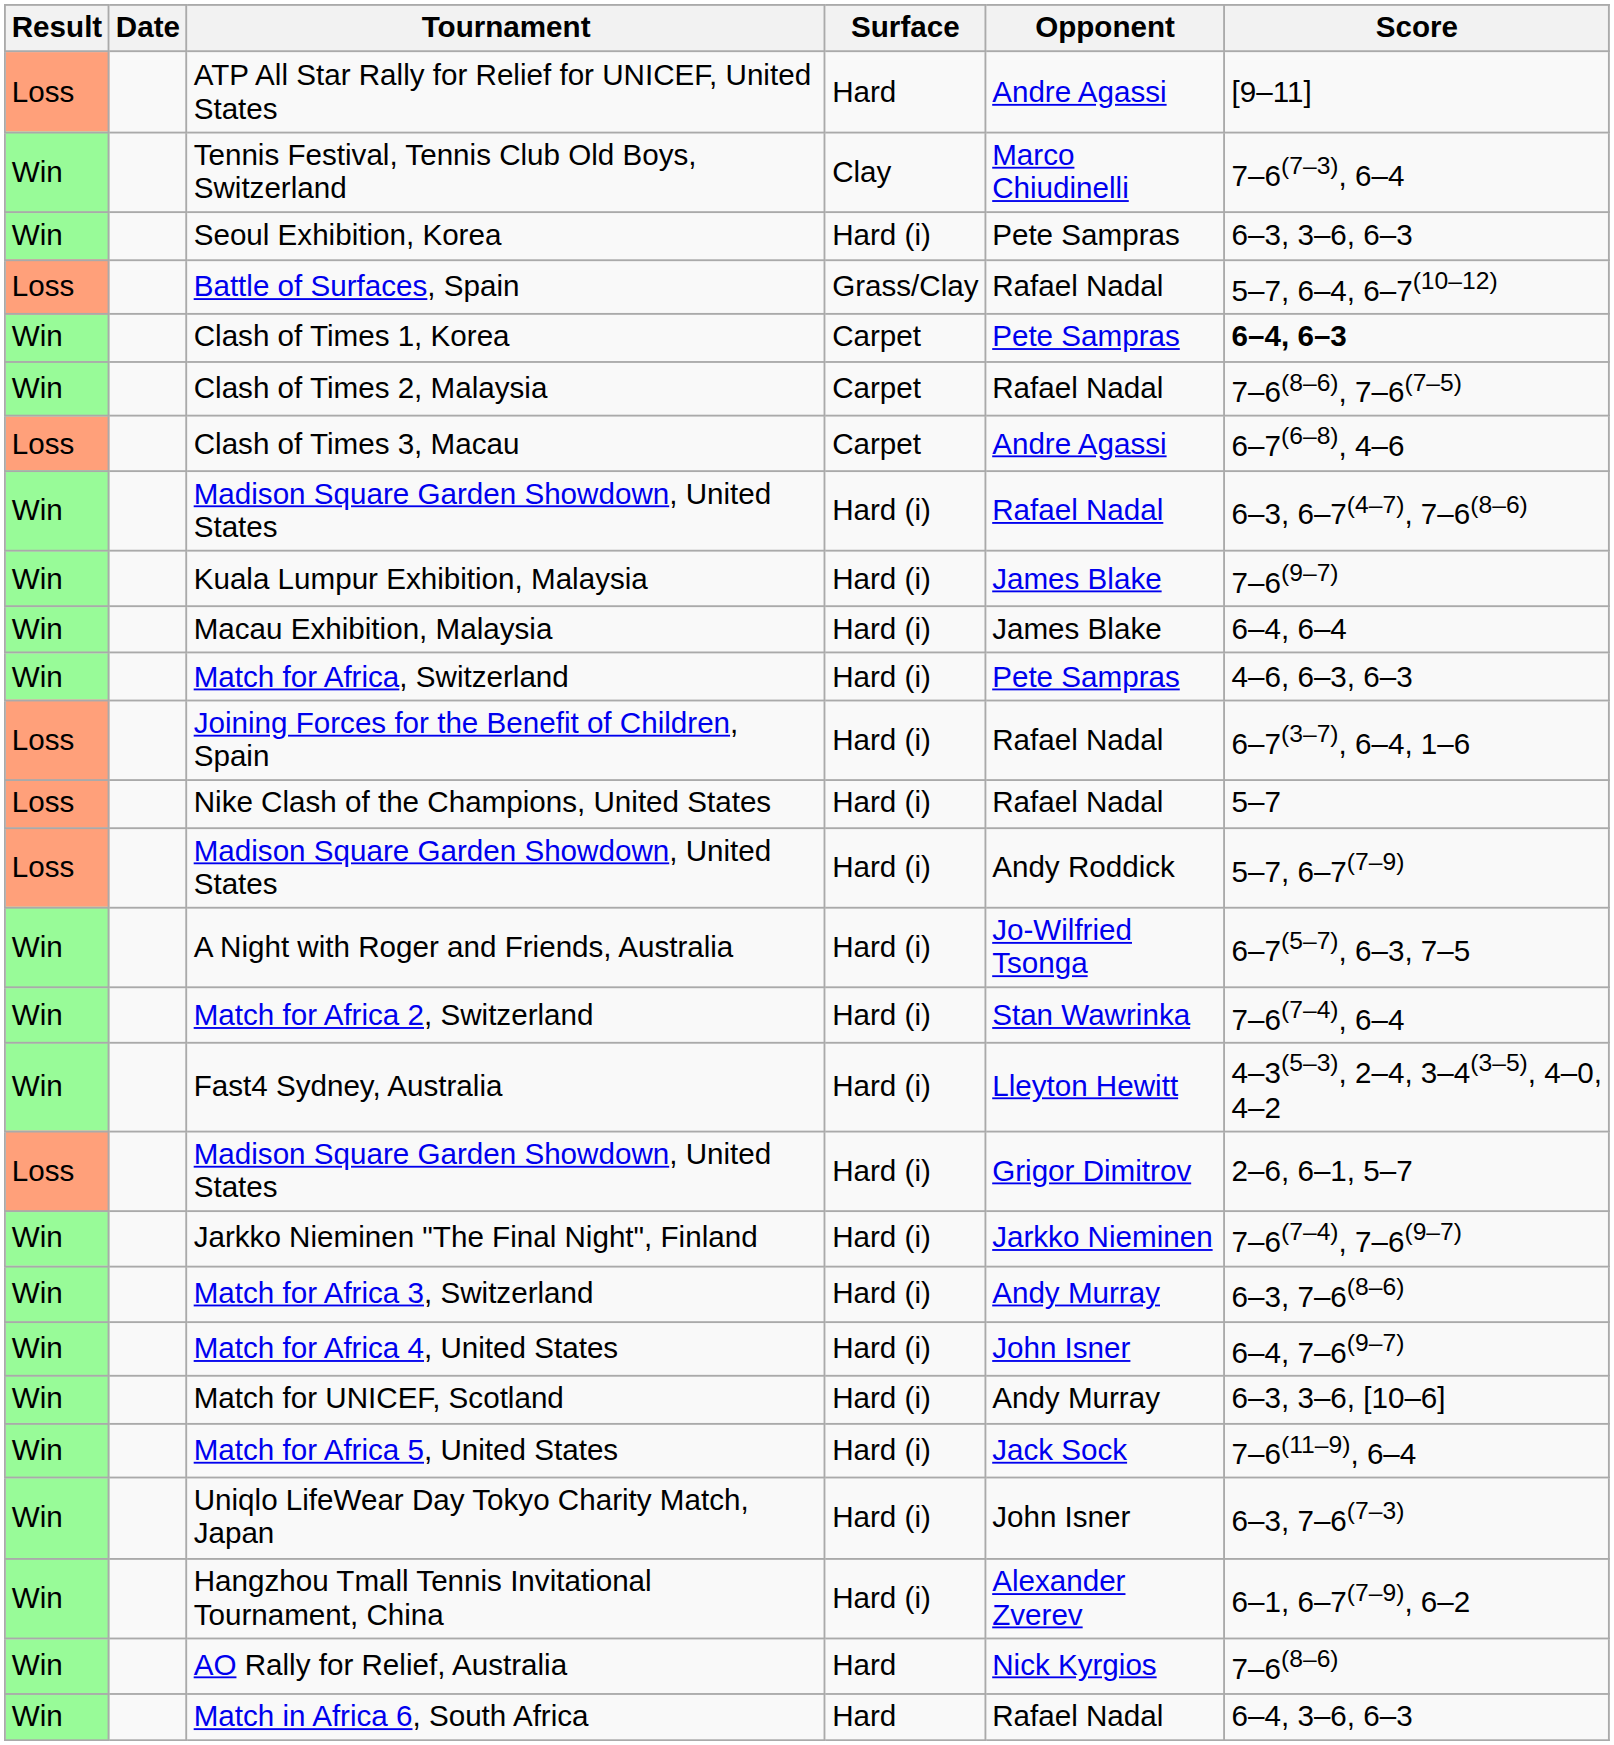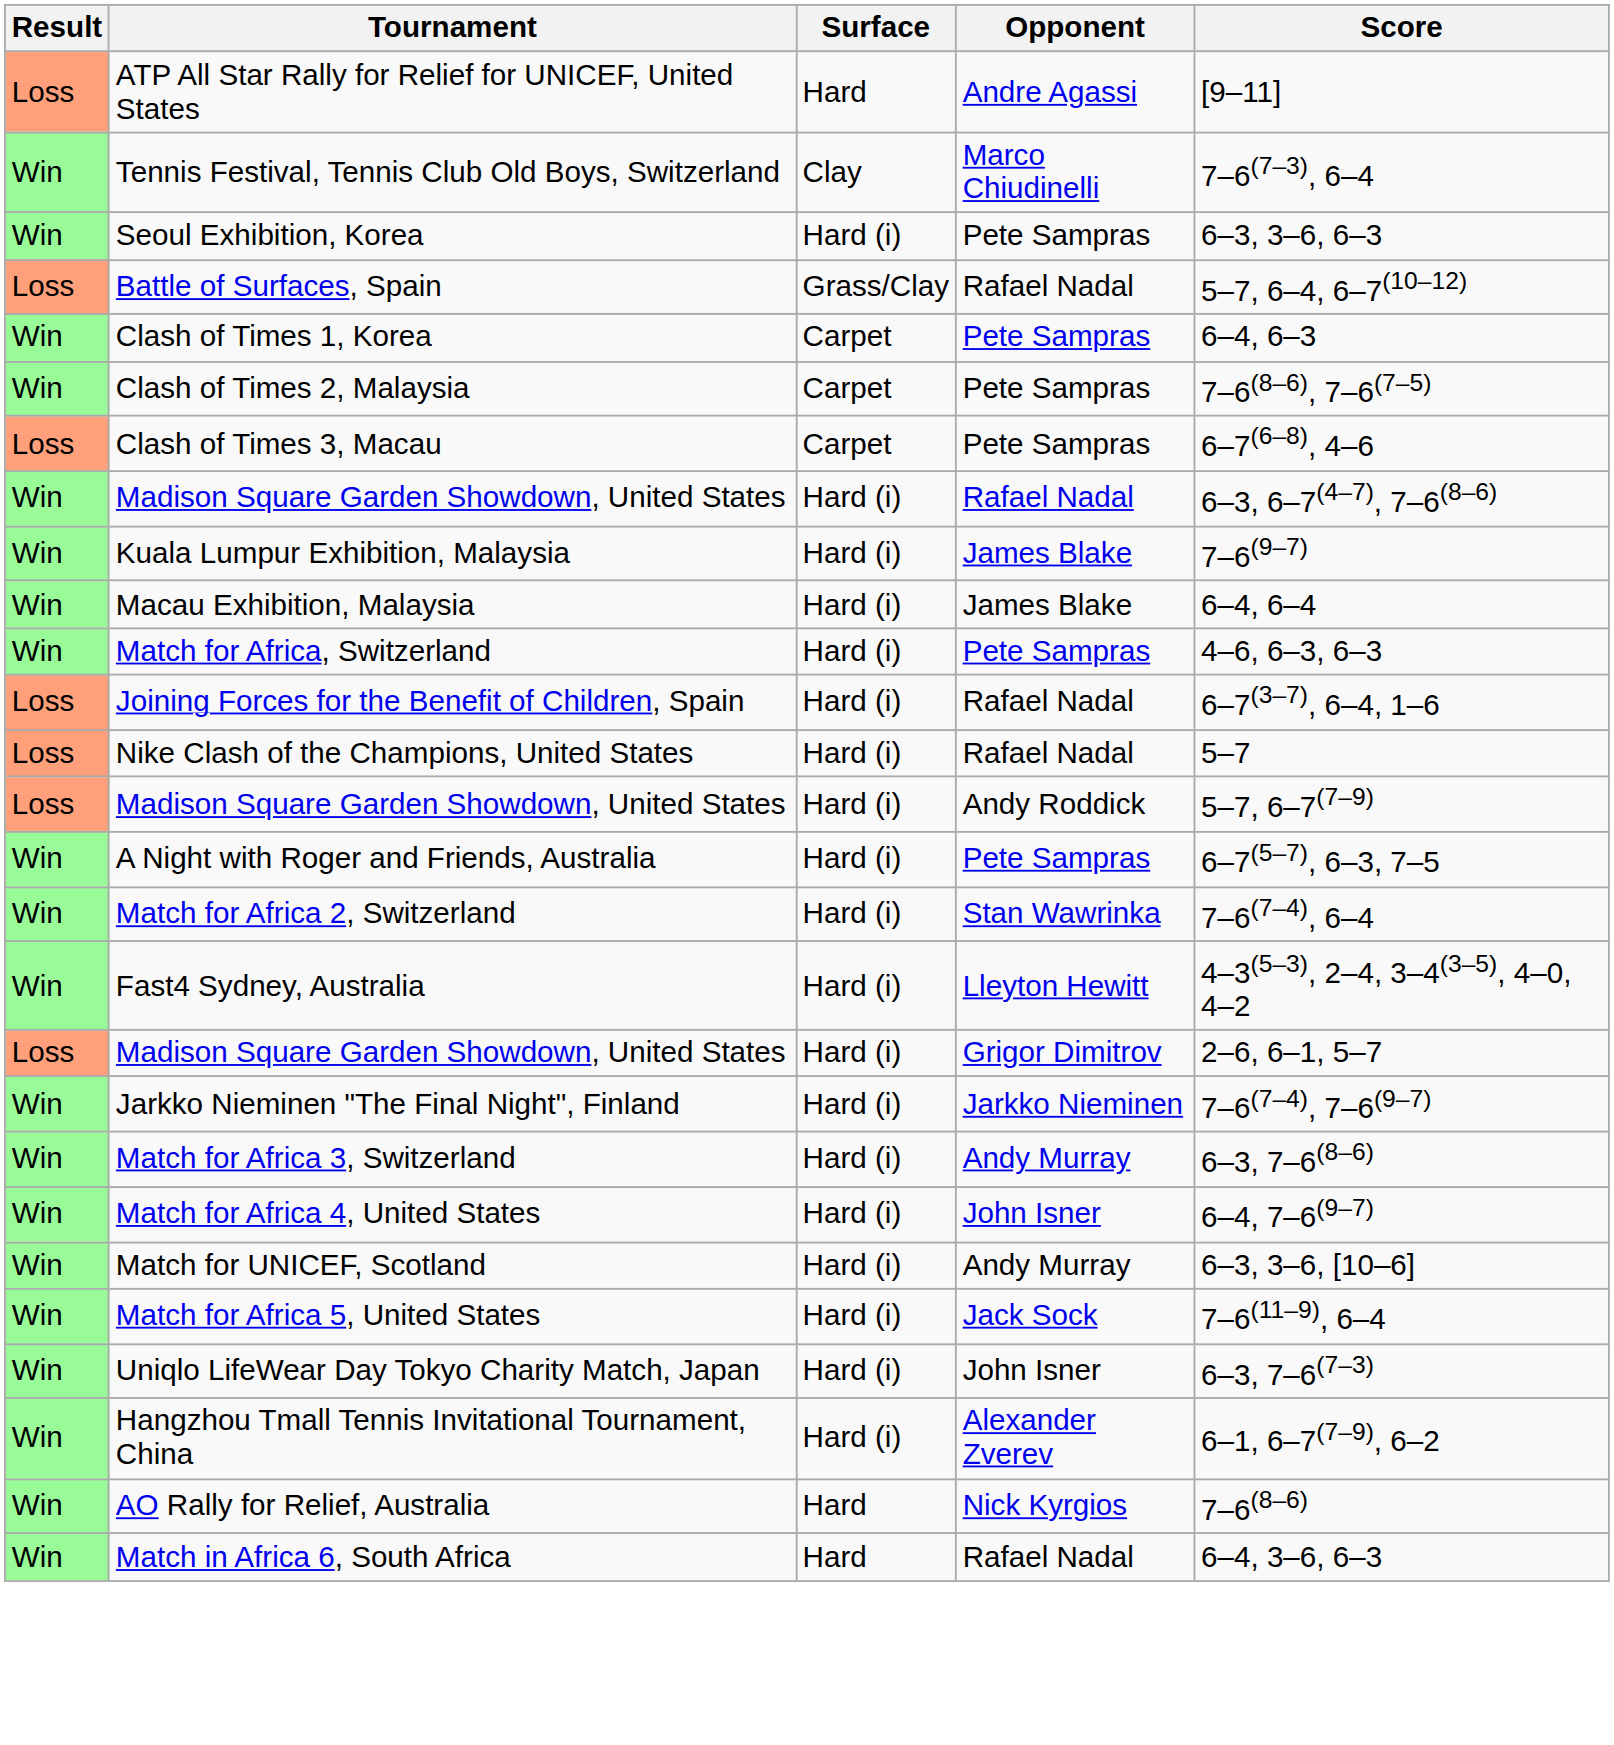- column: Date
Clash of Times 1, Korea | Score: bold -> normal
Clash of Times 2, Malaysia | Opponent: Rafael Nadal -> Pete Sampras
Clash of Times 3, Macau | Opponent: Andre Agassi -> Pete Sampras
A Night with Roger and Friends, Australia | Opponent: Jo-Wilfried Tsonga -> Pete Sampras
